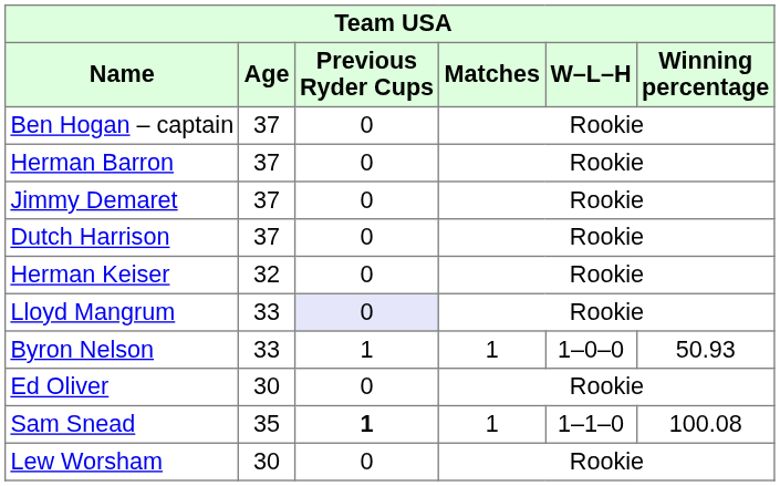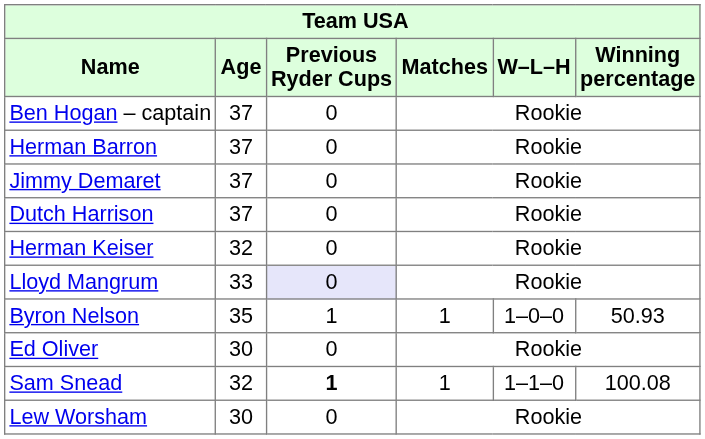Byron Nelson | Age: 33 -> 35
Sam Snead | Age: 35 -> 32
